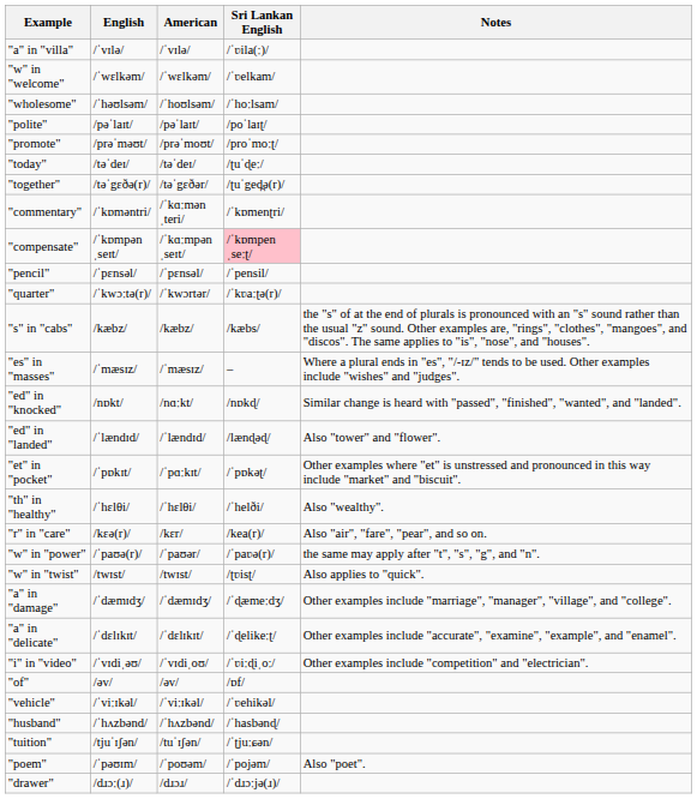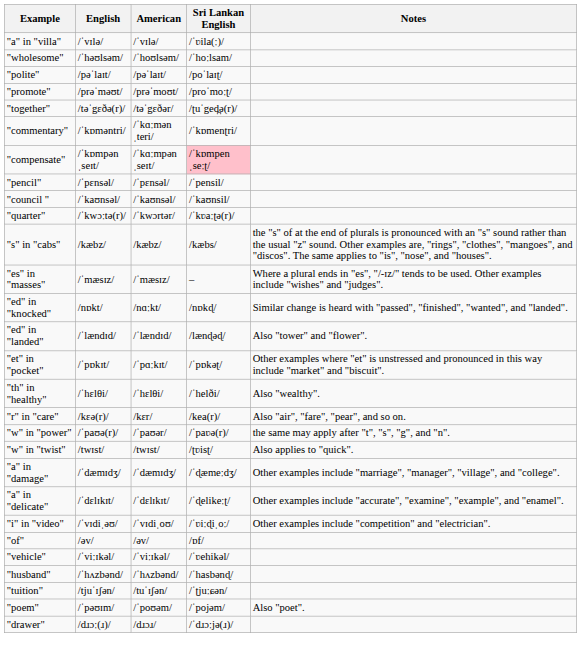- row: "w" in "welcome" | /ˈwɛlkəm/ | /ˈwɛlkəm/ | /ˈʋelkam/
- row: "today" | /təˈdeɪ/ | /təˈdeɪ/ | /ʈuˈɖeː/
+ row: "council " | /ˈkaʊnsəl/ | /ˈkaʊnsəl/ | /ˈkaʊnsil/
